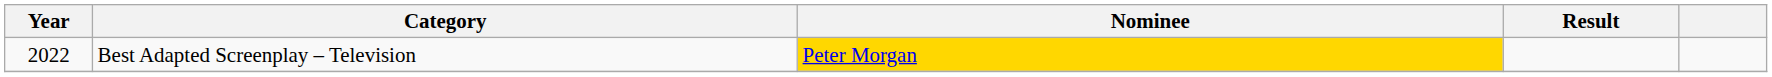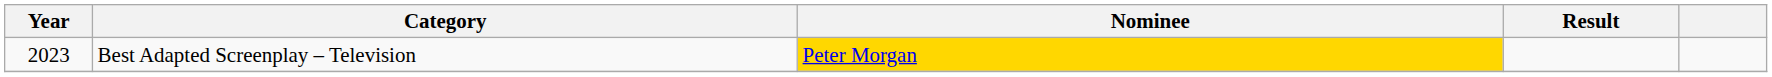Best Adapted Screenplay – Television | Year: 2022 -> 2023
